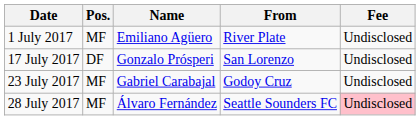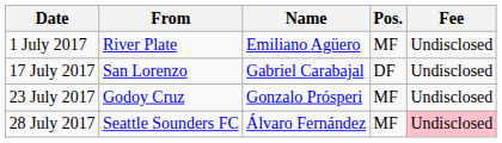columns swapped: Pos. <-> From
17 July 2017 | Name: Gonzalo Prósperi -> Gabriel Carabajal
23 July 2017 | Name: Gabriel Carabajal -> Gonzalo Prósperi
